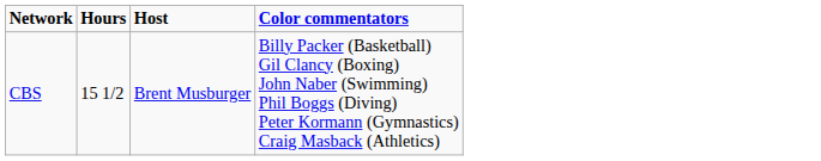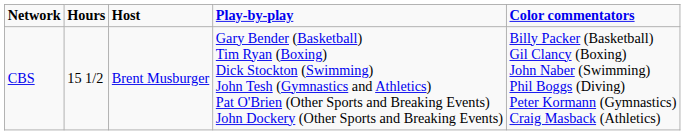+ column: Play-by-play | Gary Bender (Basketball) Tim Ryan (Boxing) Dick Stockton (Swimming) John Tesh (Gymnastics and Athletics) Pat O'Brien (Other Sports and Breaking Events) John Dockery (Other Sports and Breaking Events)
